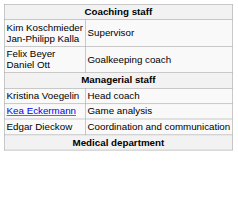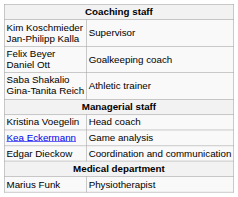+ row: Saba Shakalio Gina-Tanita Reich | Athletic trainer
+ row: Marius Funk | Physiotherapist
